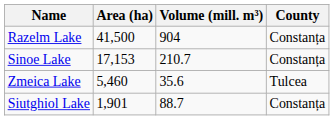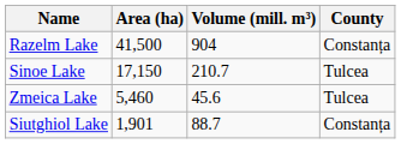Sinoe Lake | Area (ha): 17,153 -> 17,150
Sinoe Lake | County: Constanța -> Tulcea
Zmeica Lake | Volume (mill. m³): 35.6 -> 45.6
